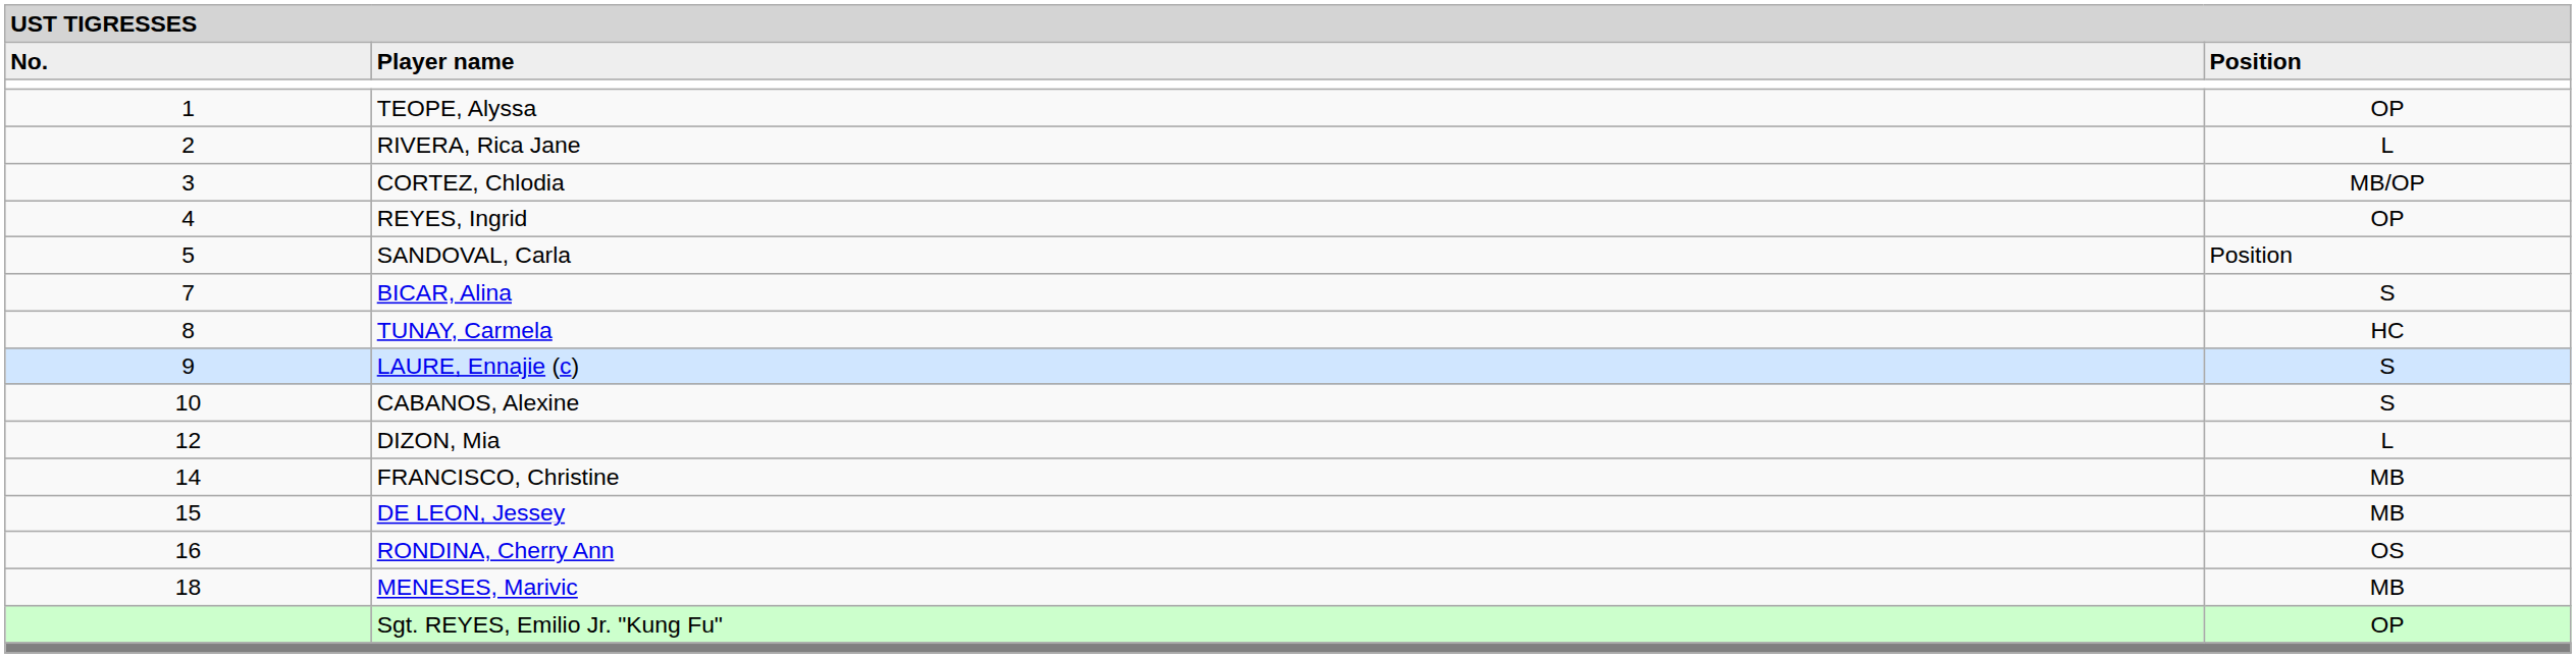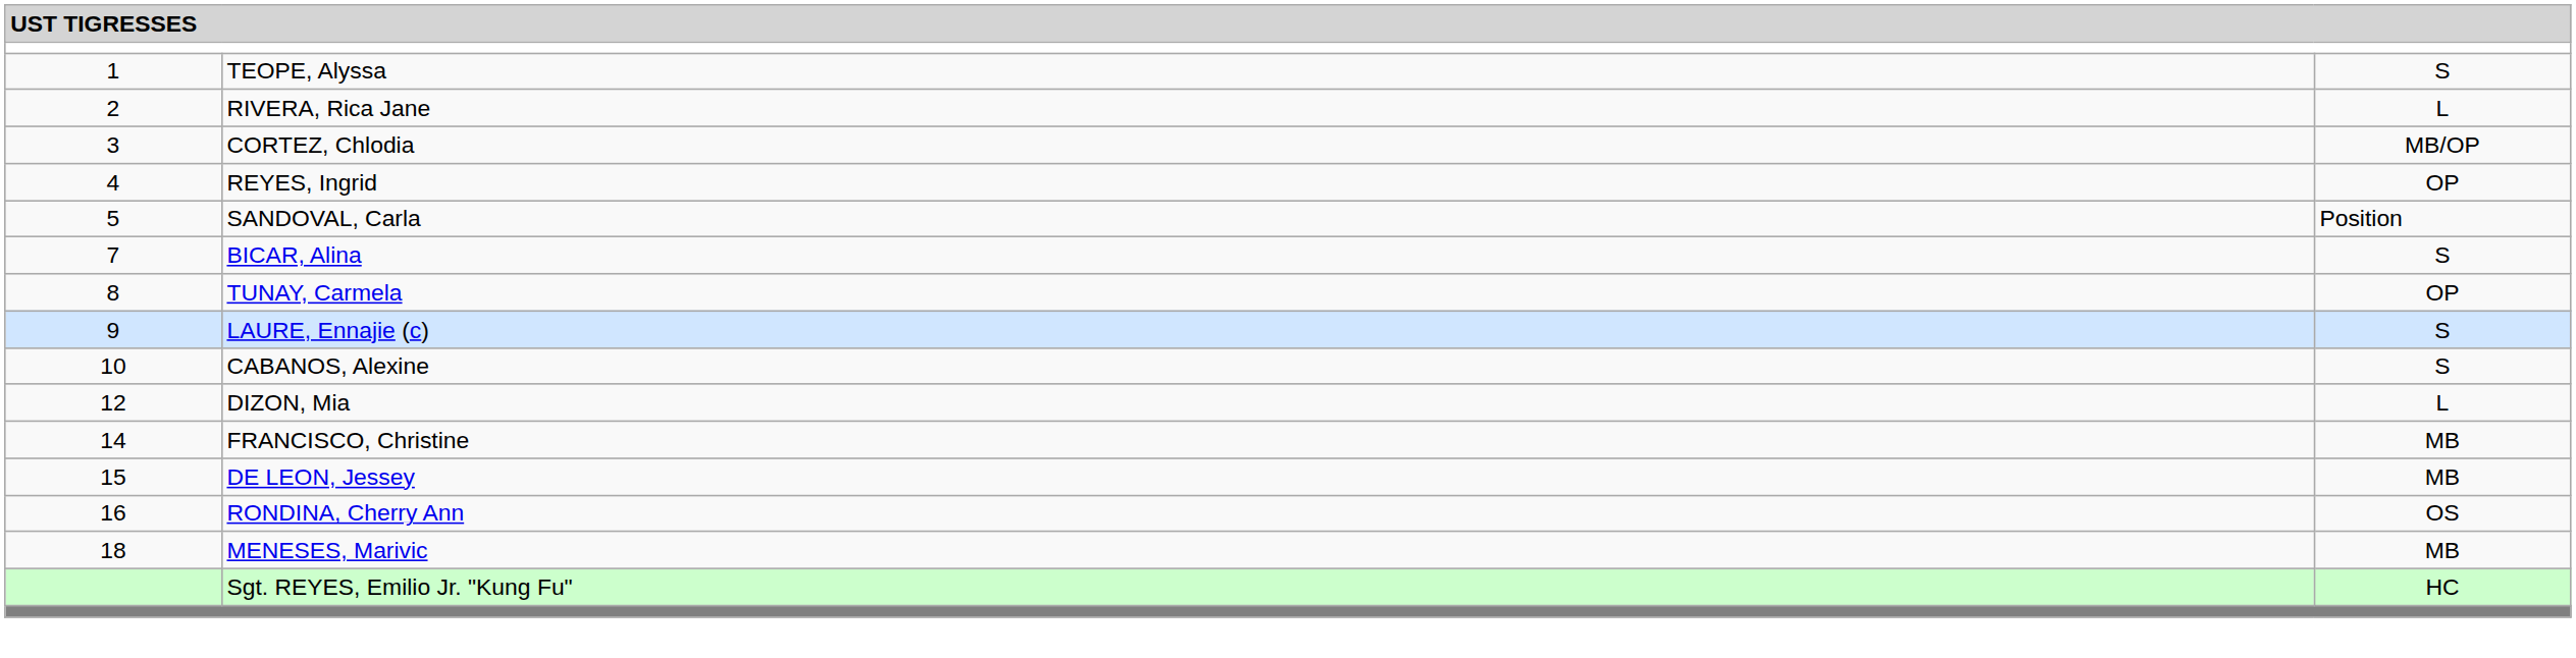- row: No. | Player name | Position
TEOPE, Alyssa | column 3: OP -> S
TUNAY, Carmela | column 3: HC -> OP
Sgt. REYES, Emilio Jr. "Kung Fu" | column 3: OP -> HC
